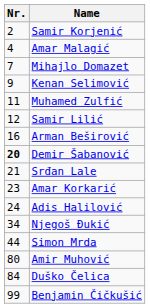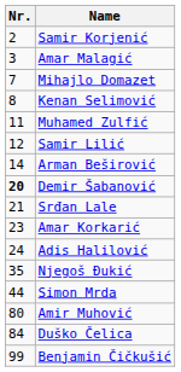Amar Malagić | Nr.: 4 -> 3
Kenan Selimović | Nr.: 9 -> 8
Arman Beširović | Nr.: 16 -> 14
Njegoš Đukić | Nr.: 34 -> 35
